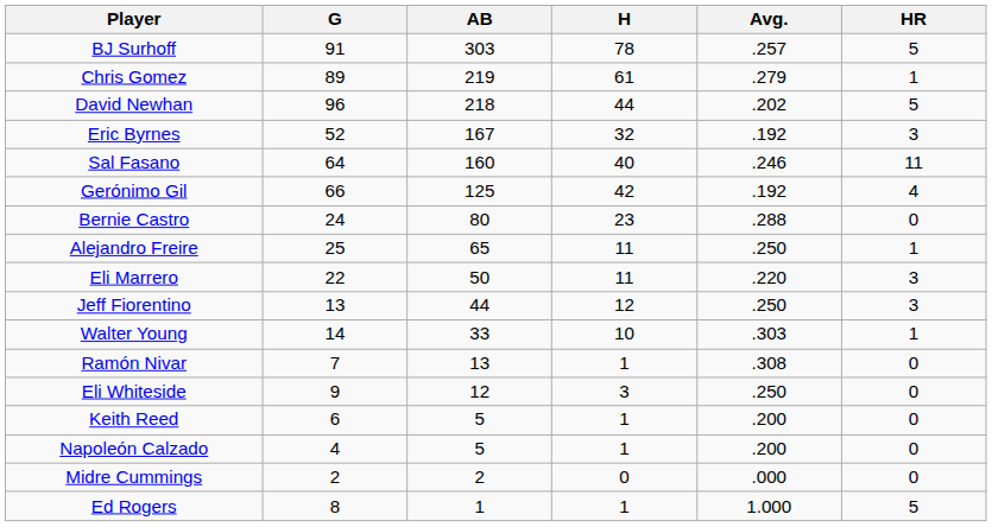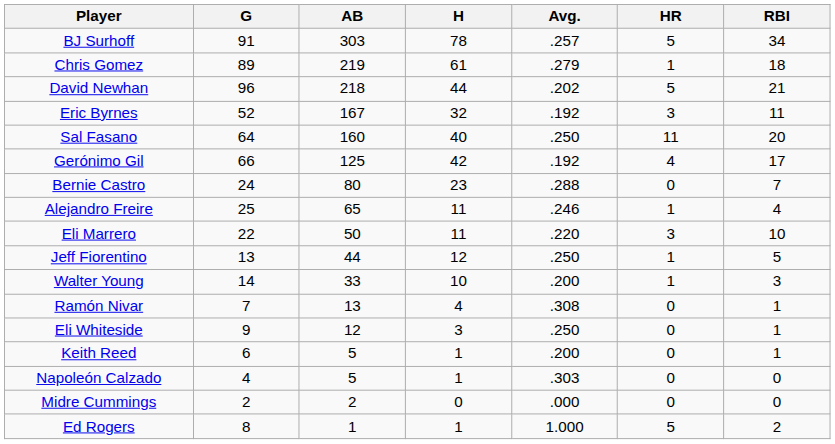+ column: RBI | 34 | 18 | 21 | 11 | 20 | 17 | 7 | 4 | 10 | 5 | 3 | 1 | 1 | 1 | 0 | 0 | 2
Sal Fasano | Avg.: .246 -> .250
Alejandro Freire | Avg.: .250 -> .246
Jeff Fiorentino | HR: 3 -> 1
Walter Young | Avg.: .303 -> .200
Ramón Nivar | H: 1 -> 4
Napoleón Calzado | Avg.: .200 -> .303
